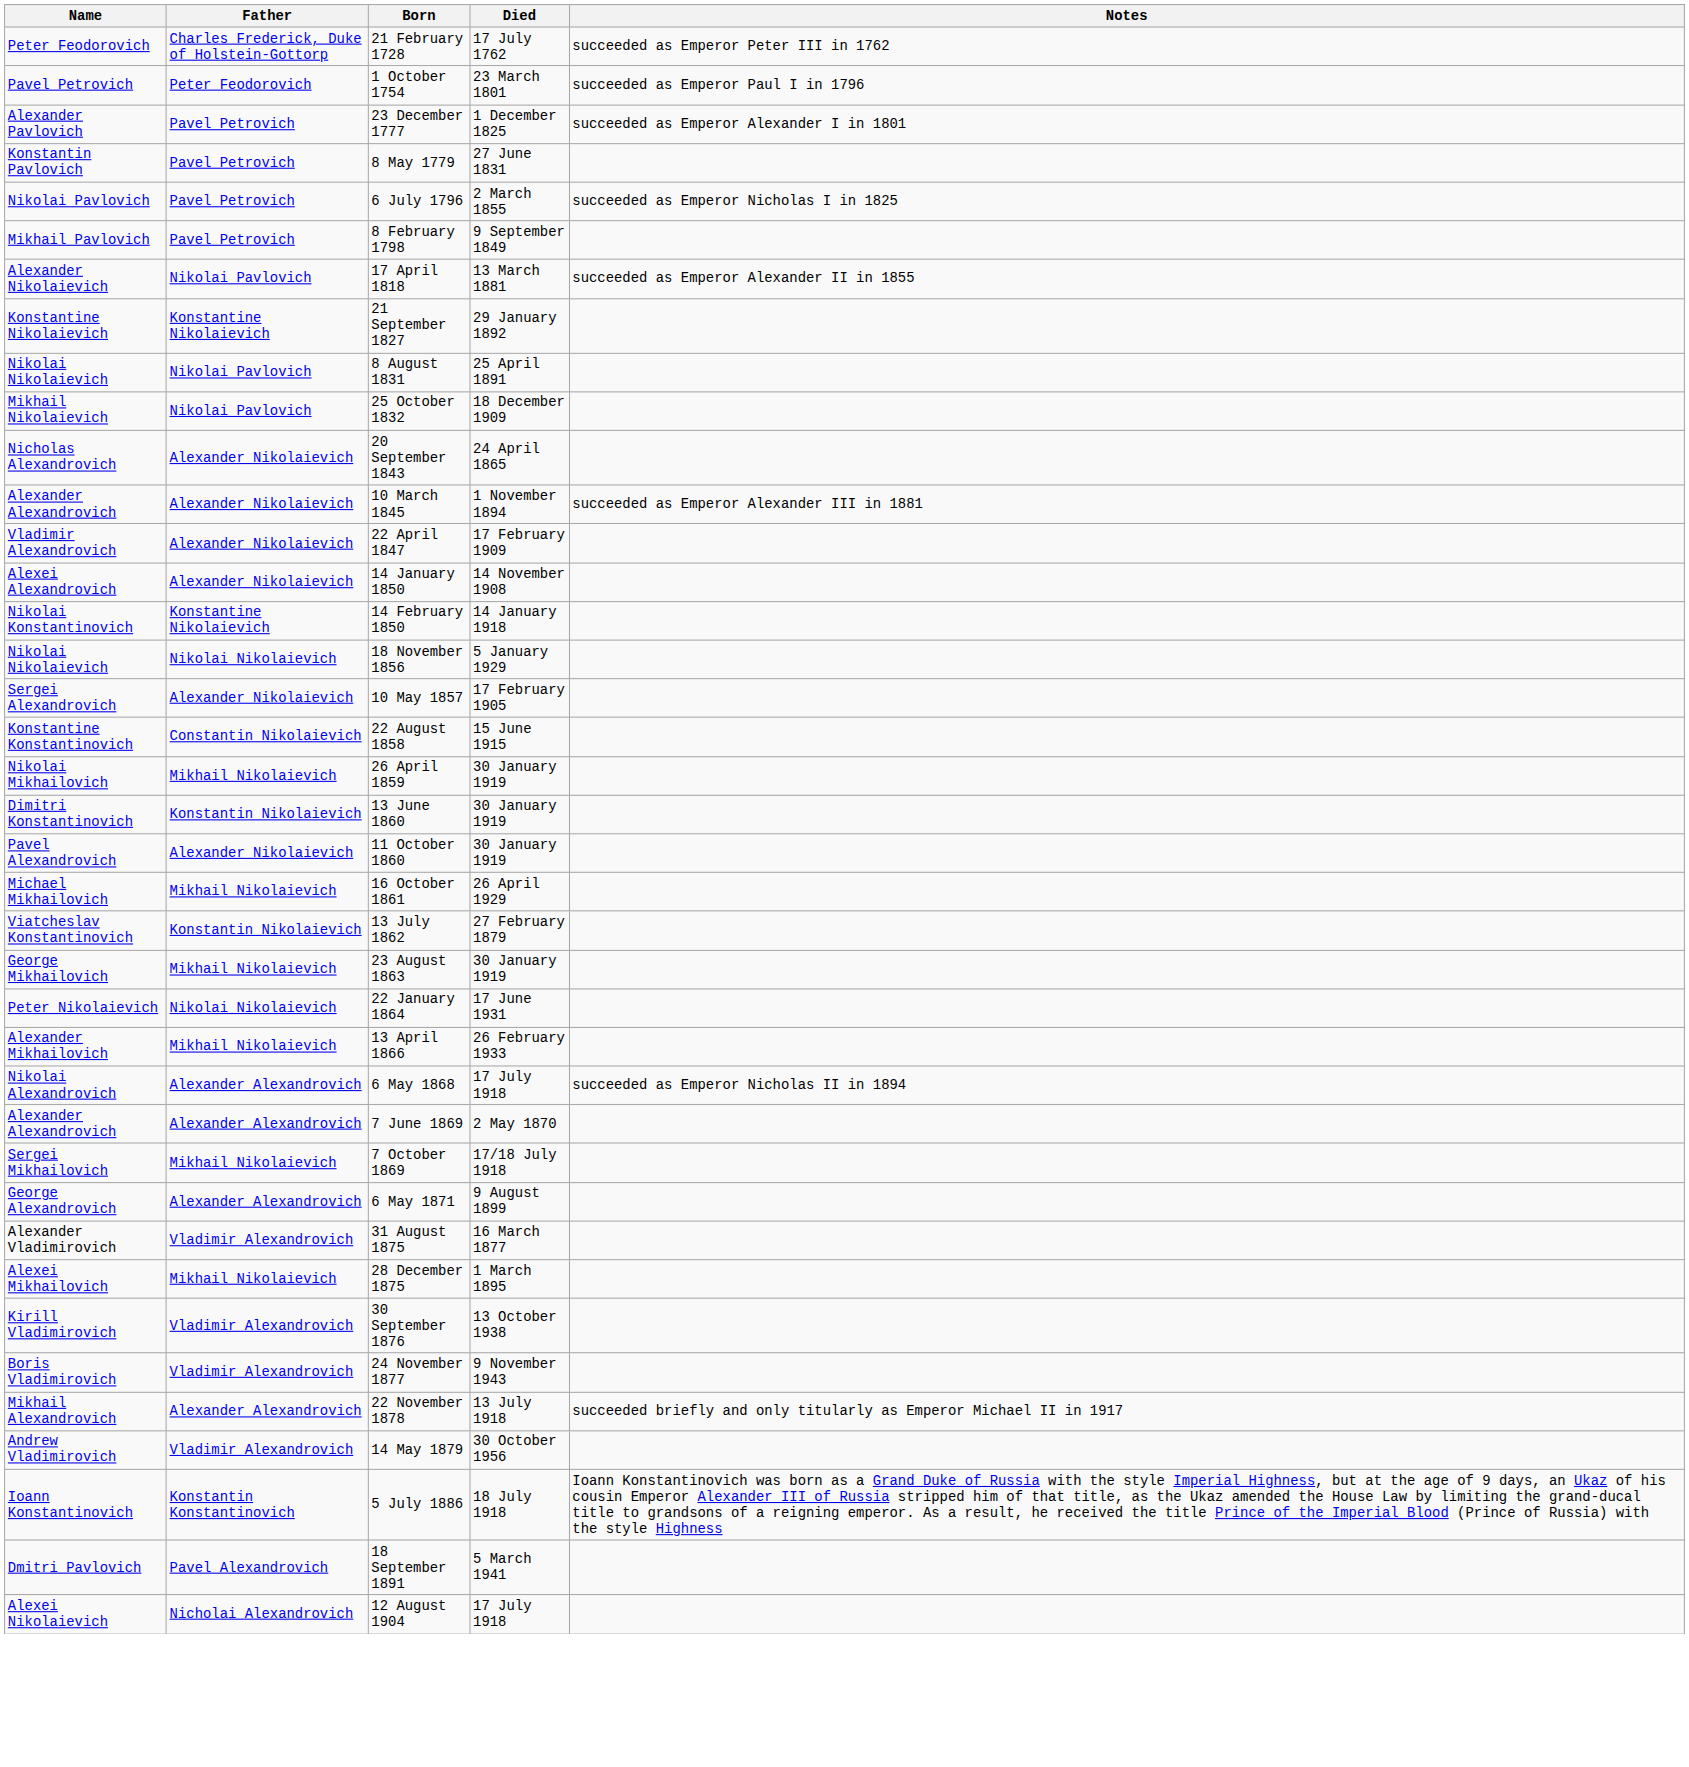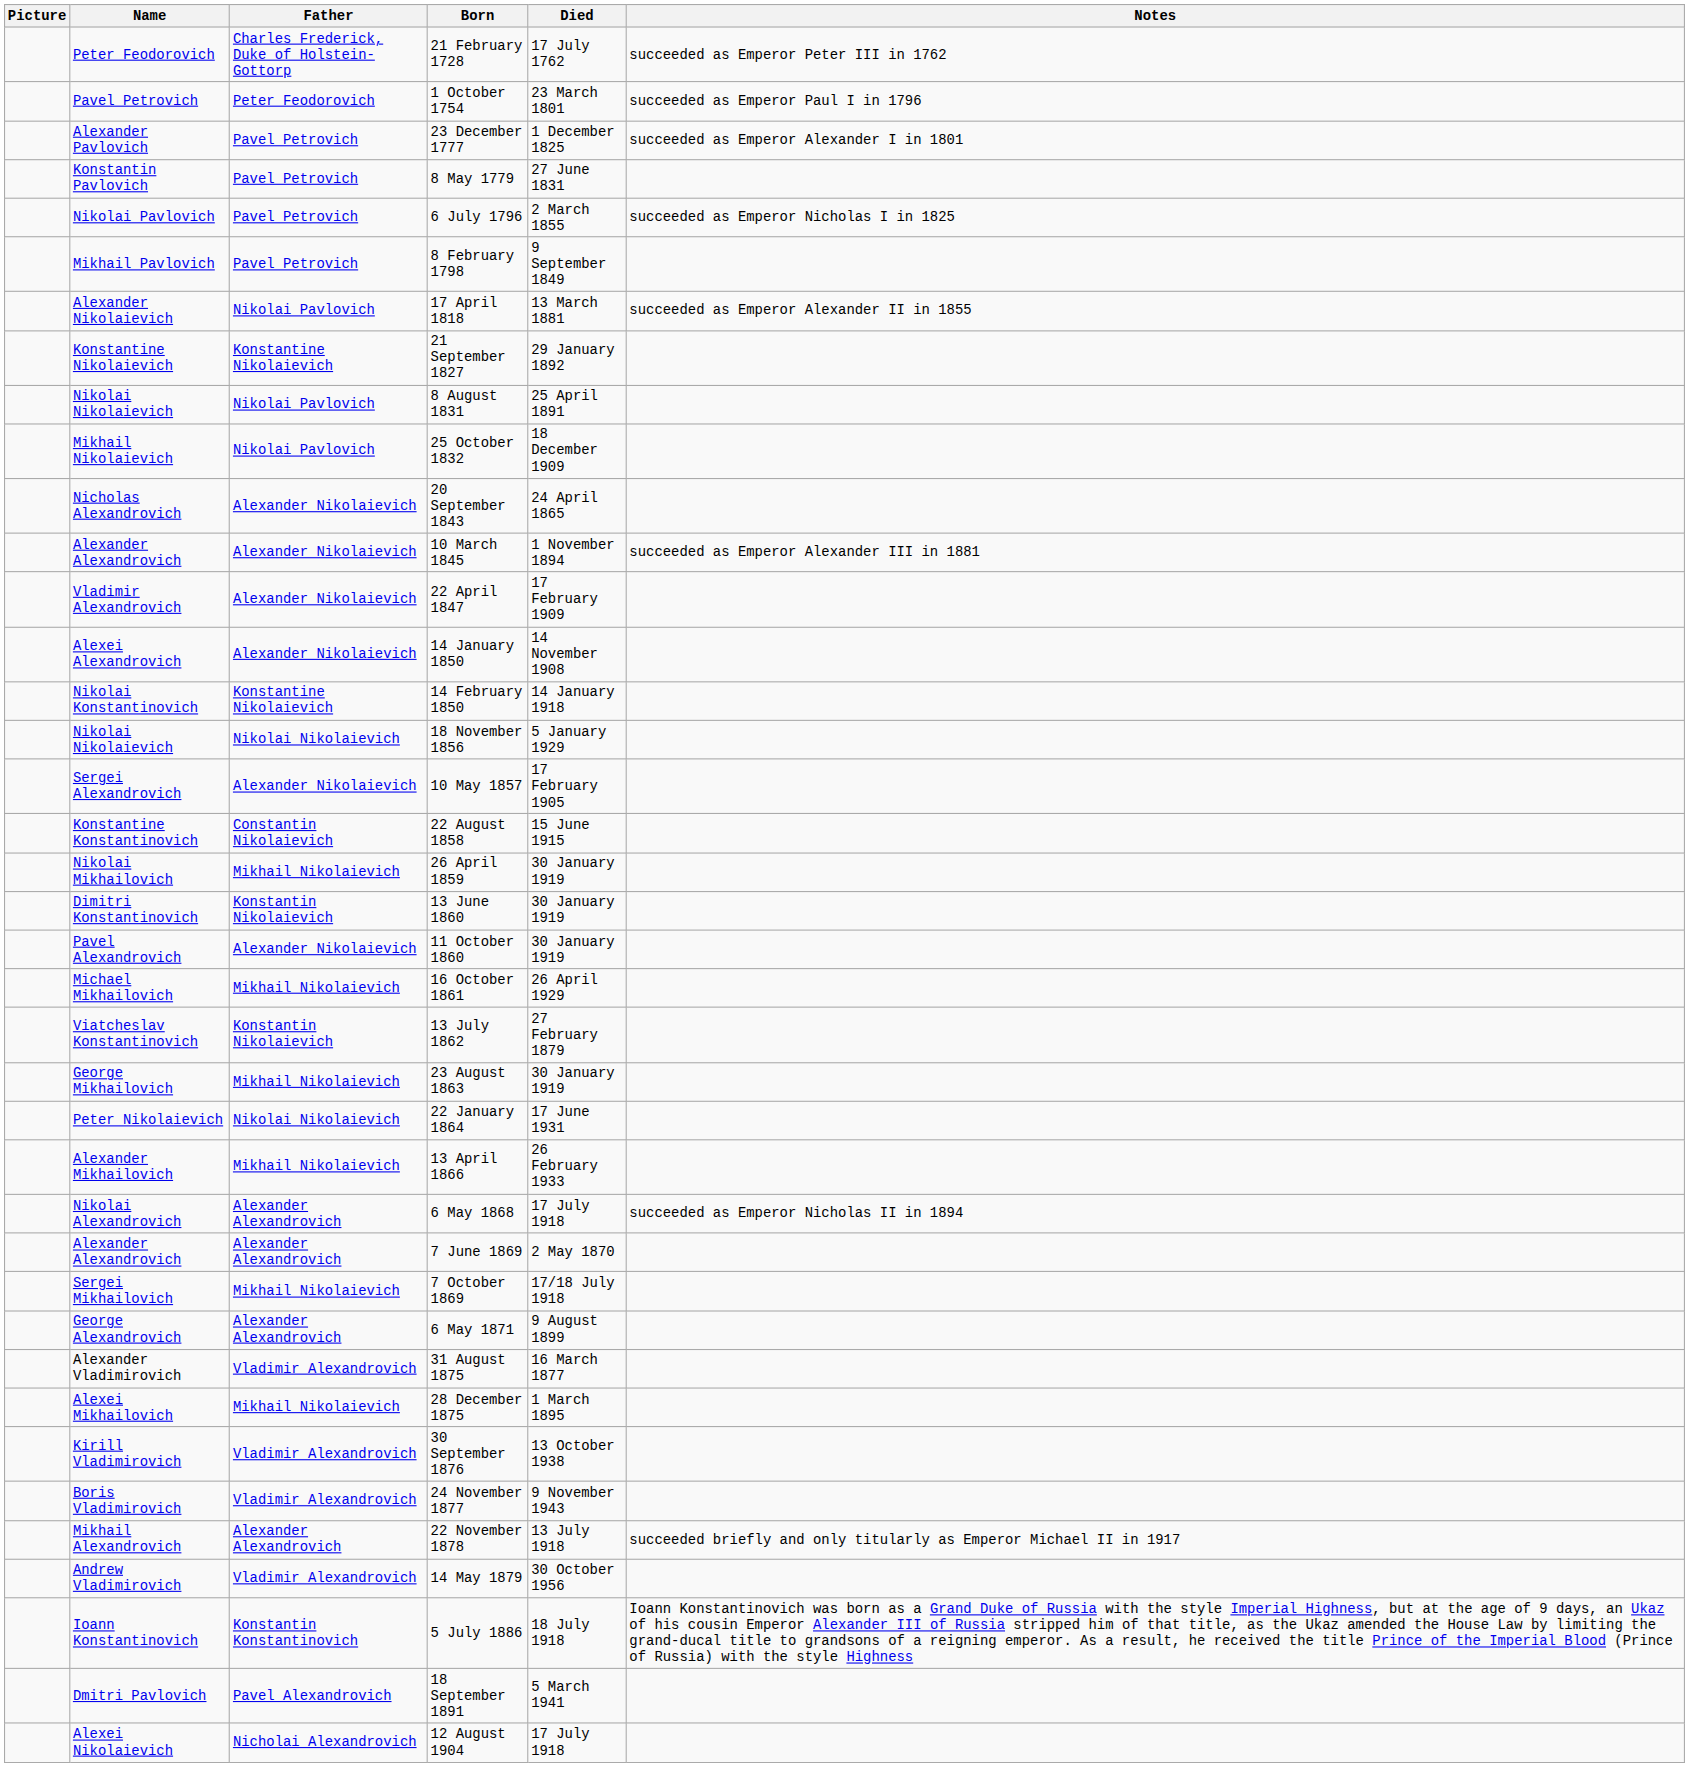+ column: Picture
